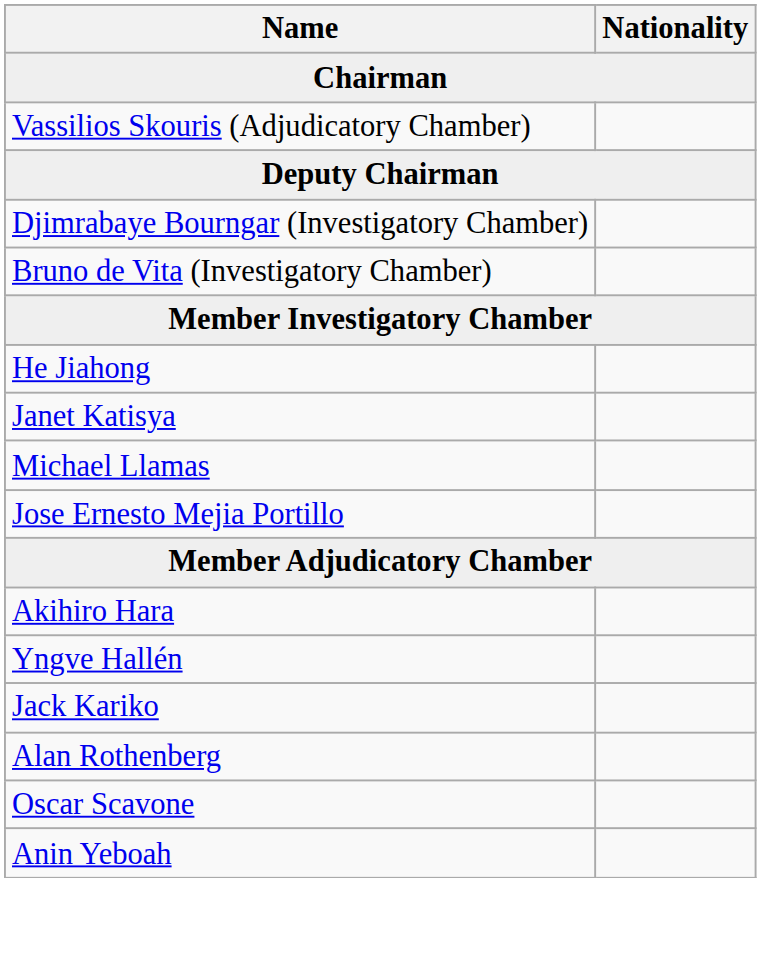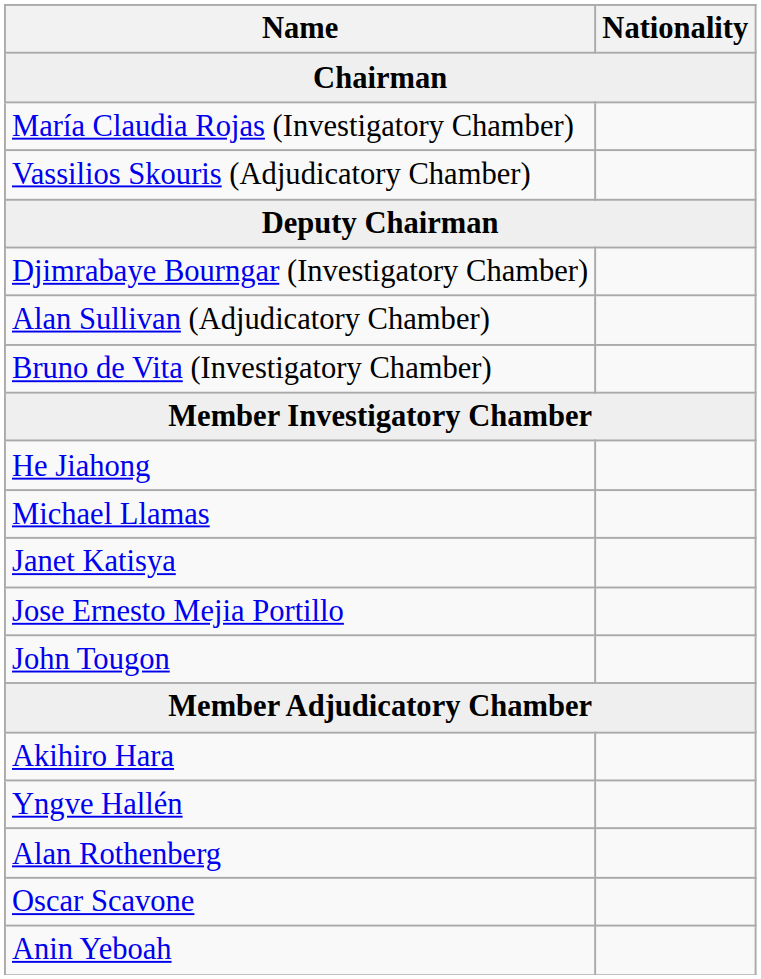+ row: María Claudia Rojas (Investigatory Chamber)
+ row: Alan Sullivan (Adjudicatory Chamber)
rows swapped: Janet Katisya <-> Michael Llamas
+ row: John Tougon
- row: Jack Kariko
